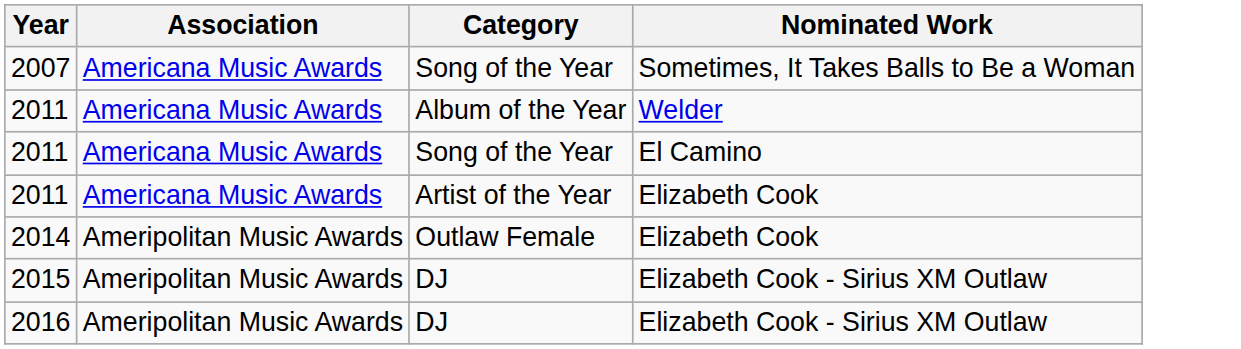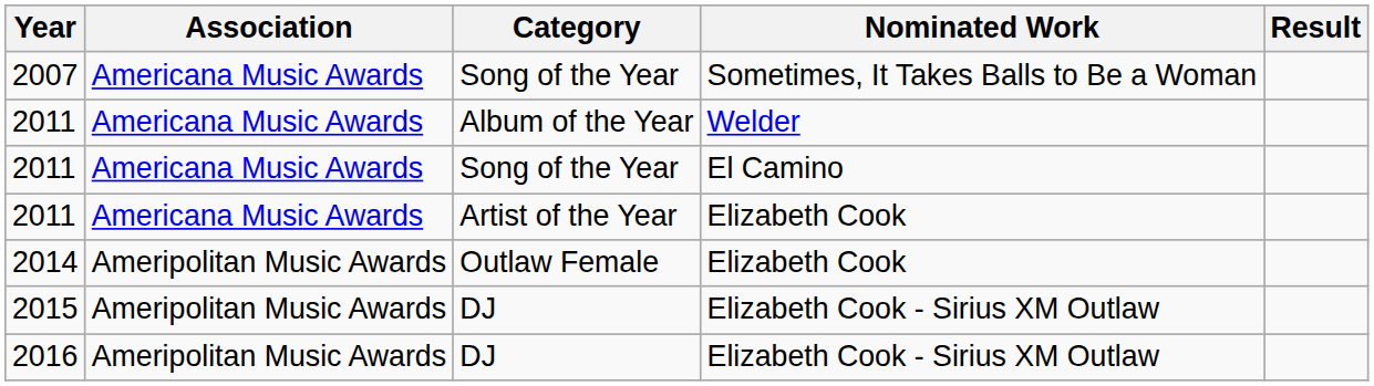+ column: Result
